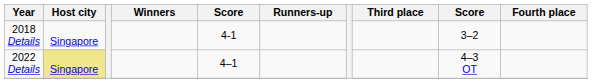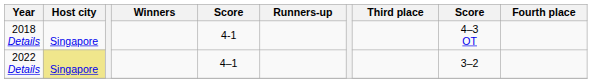2018 Details | column 9: 3–2 -> 4–3 OT
2022 Details | column 9: 4–3 OT -> 3–2
